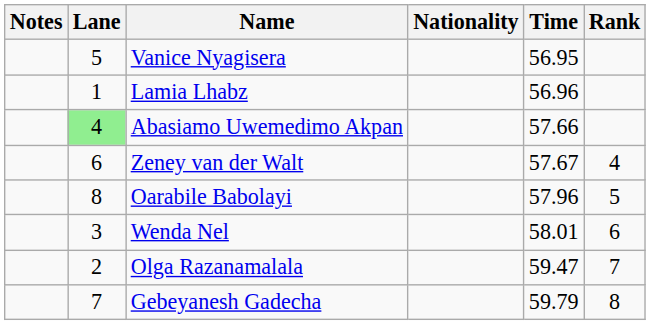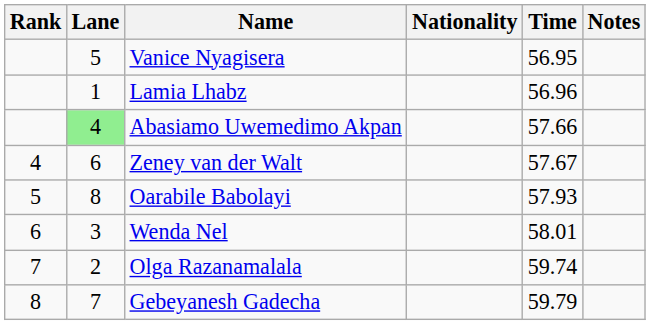columns swapped: Rank <-> Notes
Oarabile Babolayi | Time: 57.96 -> 57.93
Olga Razanamalala | Time: 59.47 -> 59.74
